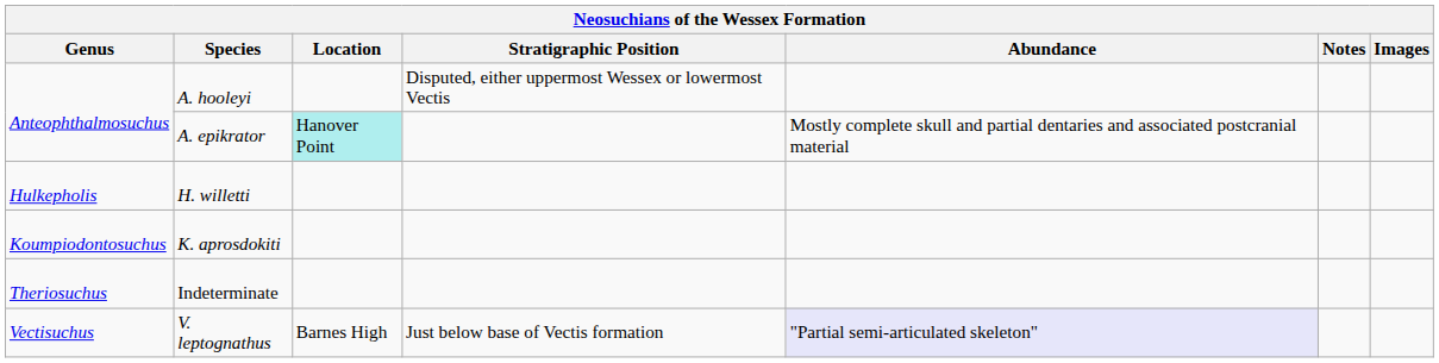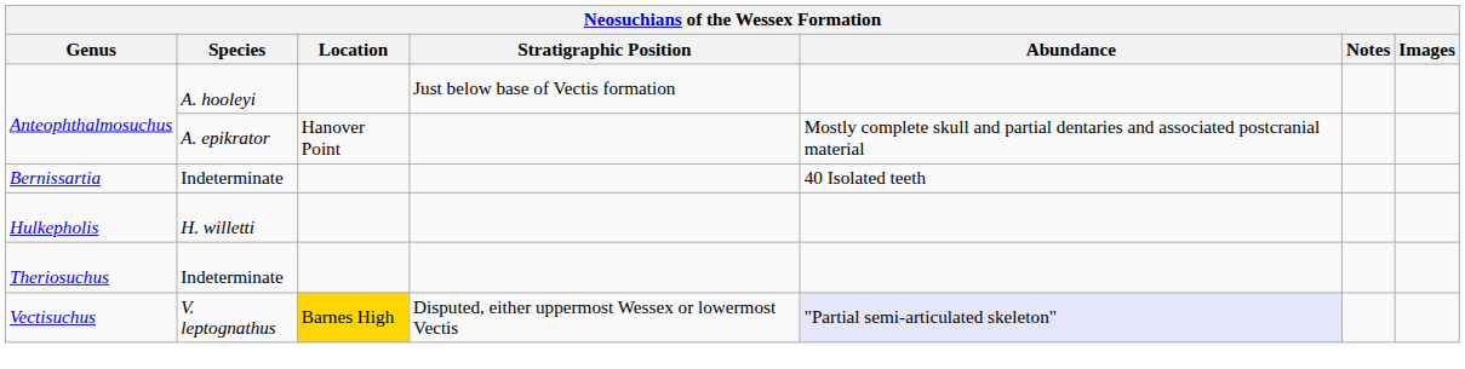Anteophthalmosuchus / A. hooleyi | Stratigraphic Position: Disputed, either uppermost Wessex or lowermost Vectis -> Just below base of Vectis formation
Anteophthalmosuchus / A. epikrator | Location: paleturquoise background -> no background
+ row: Bernissartia | Indeterminate | 40 Isolated teeth
- row: Koumpiodontosuchus | K. aprosdokiti
Vectisuchus | Location: no background -> gold background
Vectisuchus | Stratigraphic Position: Just below base of Vectis formation -> Disputed, either uppermost Wessex or lowermost Vectis
